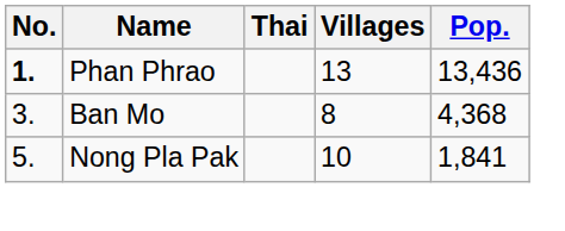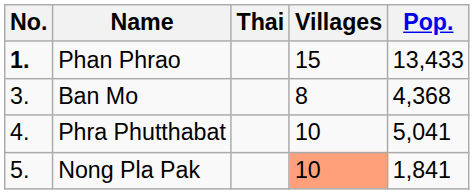Phan Phrao | Villages: 13 -> 15
Phan Phrao | Pop.: 13,436 -> 13,433
+ row: 4. | Phra Phutthabat | 10 | 5,041
Nong Pla Pak | Villages: no background -> lightsalmon background
